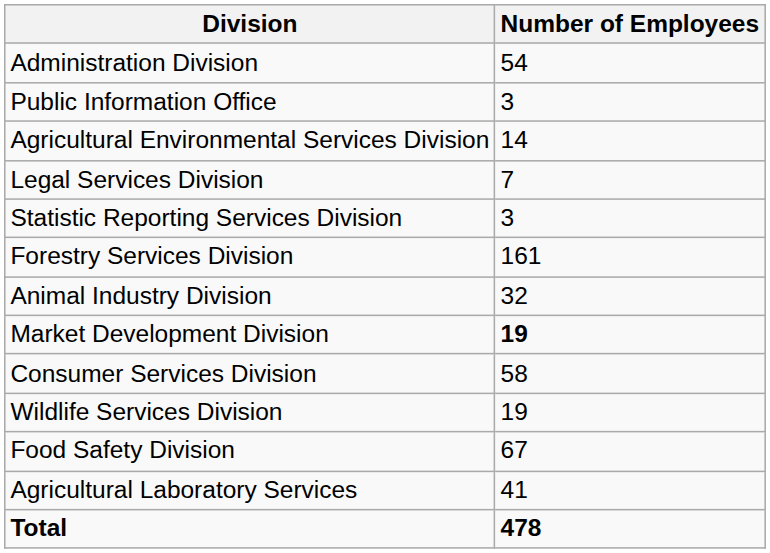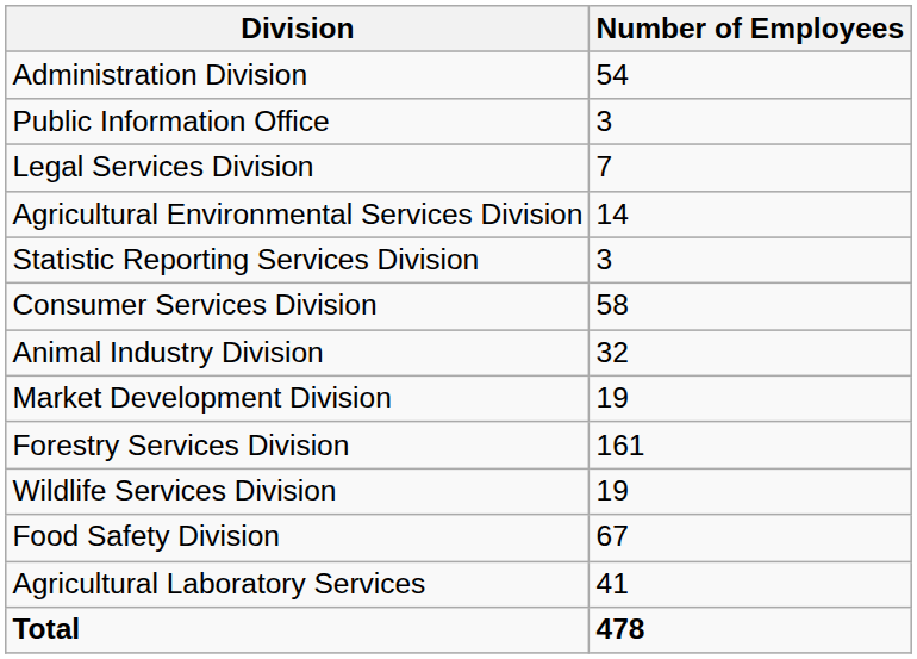rows swapped: Legal Services Division <-> Agricultural Environmental Services Division
rows swapped: Forestry Services Division <-> Consumer Services Division
Market Development Division | Number of Employees: bold -> normal
